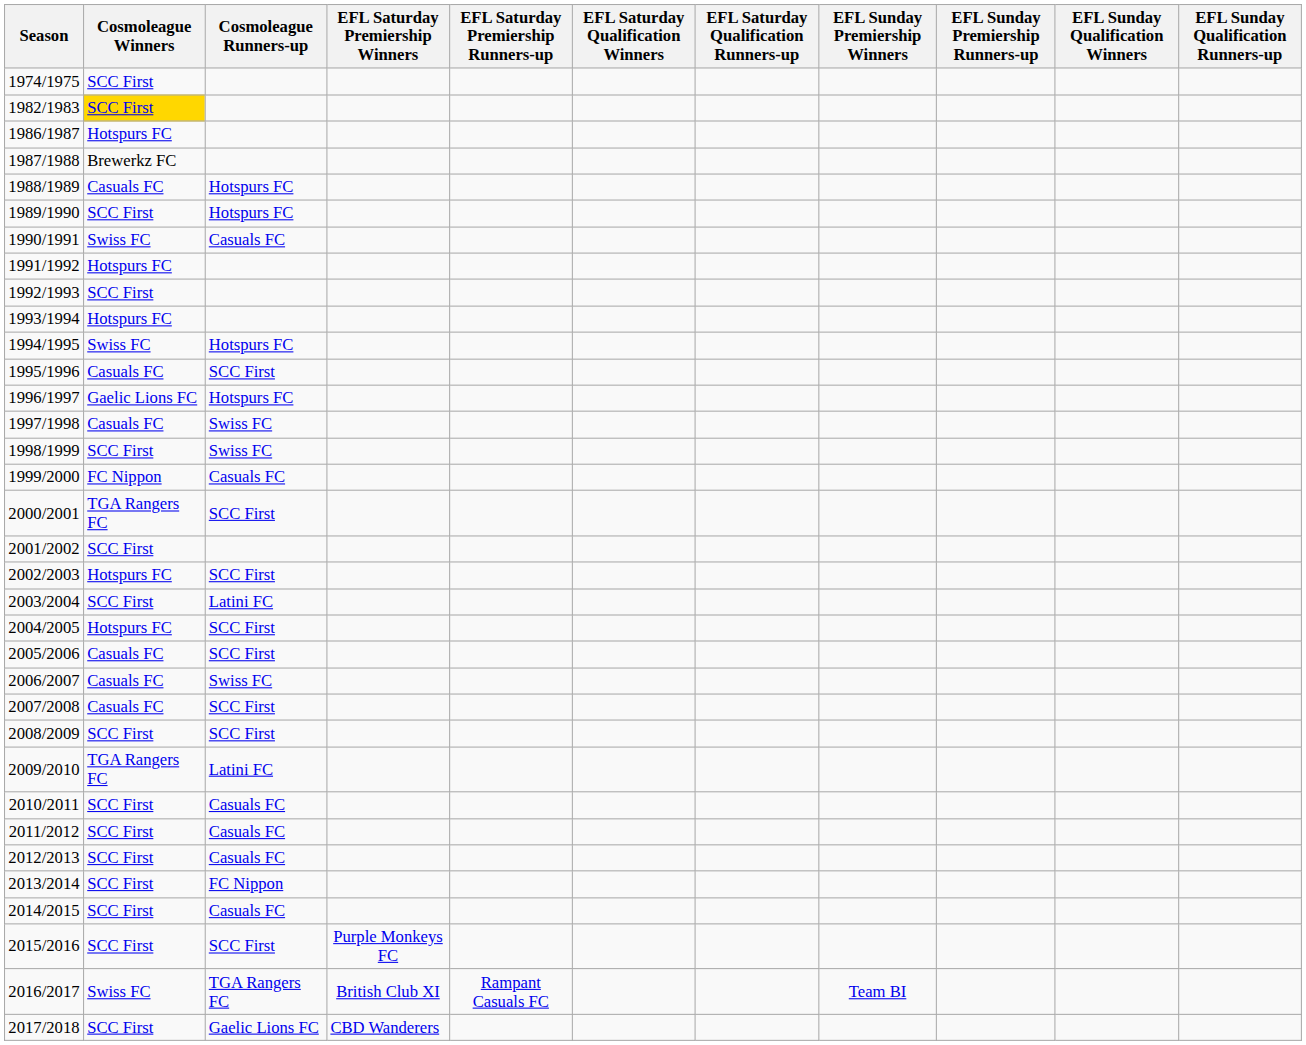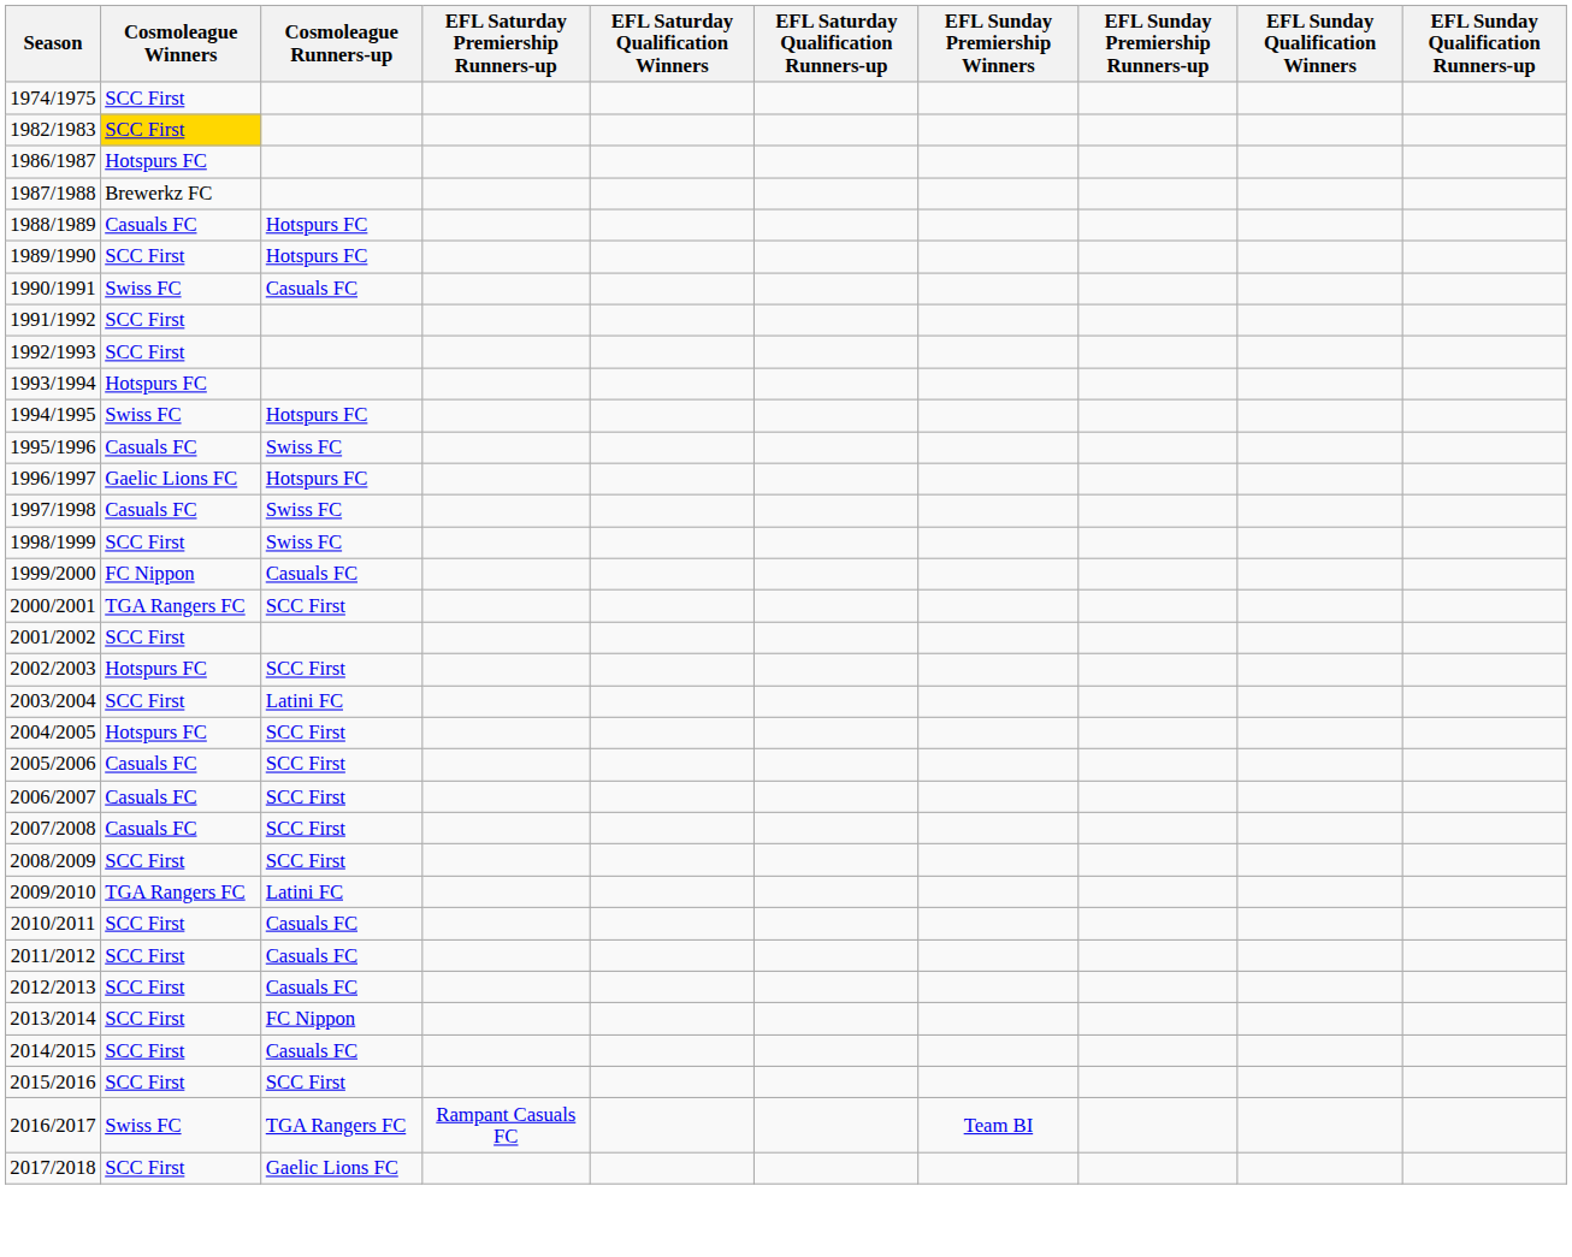- column: EFL Saturday Premiership Winners | Purple Monkeys FC | British Club XI | CBD Wanderers
1991/1992 | Cosmoleague Winners: Hotspurs FC -> SCC First
1995/1996 | Cosmoleague Runners-up: SCC First -> Swiss FC
2006/2007 | Cosmoleague Runners-up: Swiss FC -> SCC First
